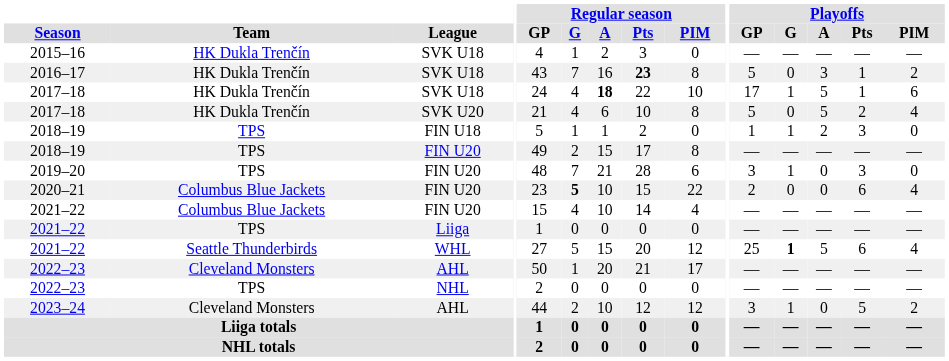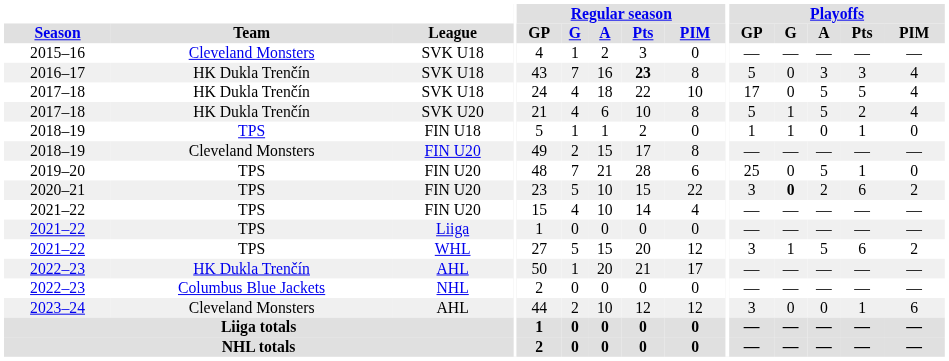2015–16 | Team: HK Dukla Trenčín -> Cleveland Monsters
2016–17 | Playoffs / Pts: 1 -> 3
2016–17 | Playoffs / PIM: 2 -> 4
2017–18 / SVK U18 | Regular season / A: bold -> normal
2017–18 / SVK U18 | Playoffs / G: 1 -> 0
2017–18 / SVK U18 | Playoffs / Pts: 1 -> 5
2017–18 / SVK U18 | Playoffs / PIM: 6 -> 4
2017–18 / SVK U20 | Playoffs / G: 0 -> 1
2018–19 / FIN U18 | Playoffs / A: 2 -> 0
2018–19 / FIN U18 | Playoffs / Pts: 3 -> 1
2018–19 / FIN U20 | Team: TPS -> Cleveland Monsters
2019–20 | Playoffs / GP: 3 -> 25
2019–20 | Playoffs / G: 1 -> 0
2019–20 | Playoffs / A: 0 -> 5
2019–20 | Playoffs / Pts: 3 -> 1
2020–21 | Team: Columbus Blue Jackets -> TPS
2020–21 | Regular season / G: bold -> normal
2020–21 | Playoffs / GP: 2 -> 3
2020–21 | Playoffs / G: normal -> bold
2020–21 | Playoffs / A: 0 -> 2
2020–21 | Playoffs / PIM: 4 -> 2
2021–22 / FIN U20 | Team: Columbus Blue Jackets -> TPS
2021–22 / WHL | Team: Seattle Thunderbirds -> TPS
2021–22 / WHL | Playoffs / GP: 25 -> 3
2021–22 / WHL | Playoffs / G: bold -> normal
2021–22 / WHL | Playoffs / PIM: 4 -> 2
2022–23 / AHL | Team: Cleveland Monsters -> HK Dukla Trenčín
2022–23 / NHL | Team: TPS -> Columbus Blue Jackets
2023–24 | Playoffs / G: 1 -> 0
2023–24 | Playoffs / Pts: 5 -> 1
2023–24 | Playoffs / PIM: 2 -> 6
